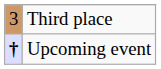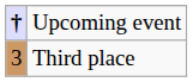rows swapped: Third place <-> Upcoming event
